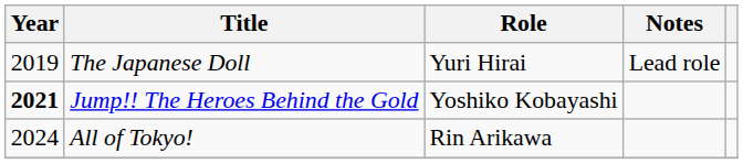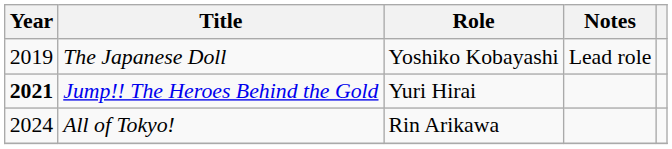The Japanese Doll | Role: Yuri Hirai -> Yoshiko Kobayashi
Jump!! The Heroes Behind the Gold | Role: Yoshiko Kobayashi -> Yuri Hirai
